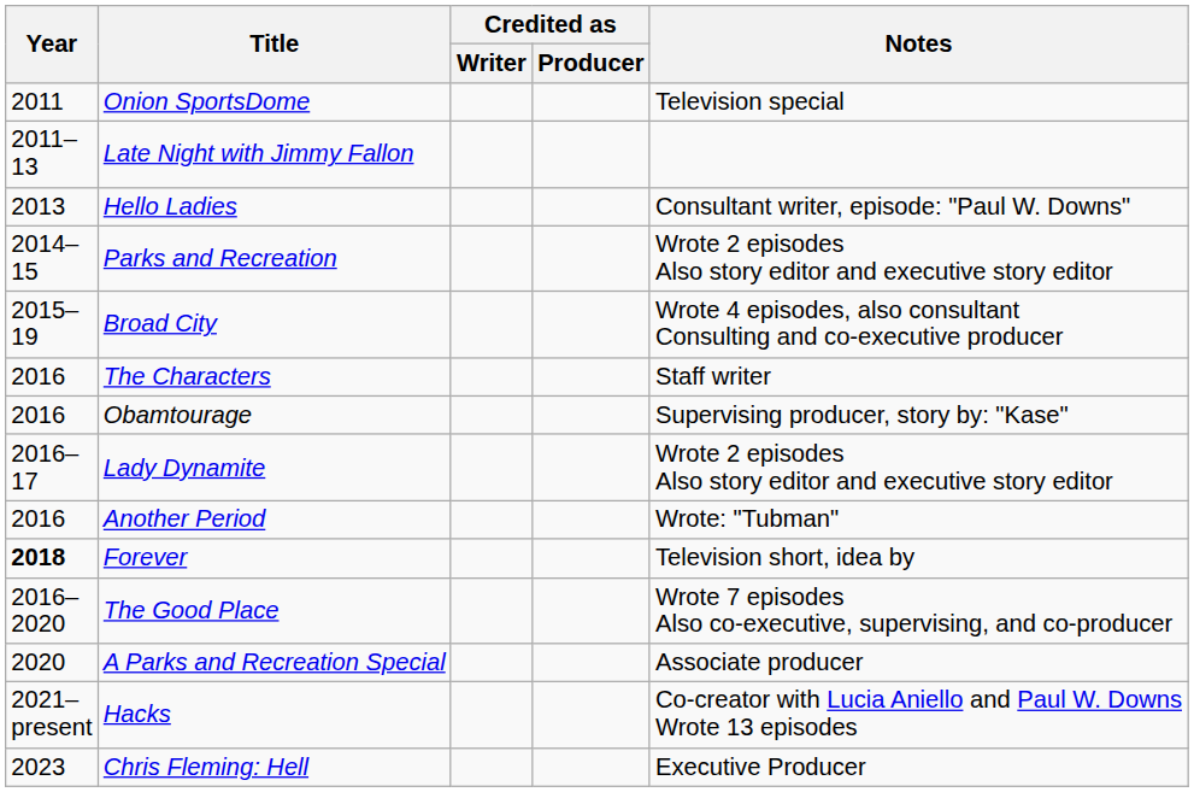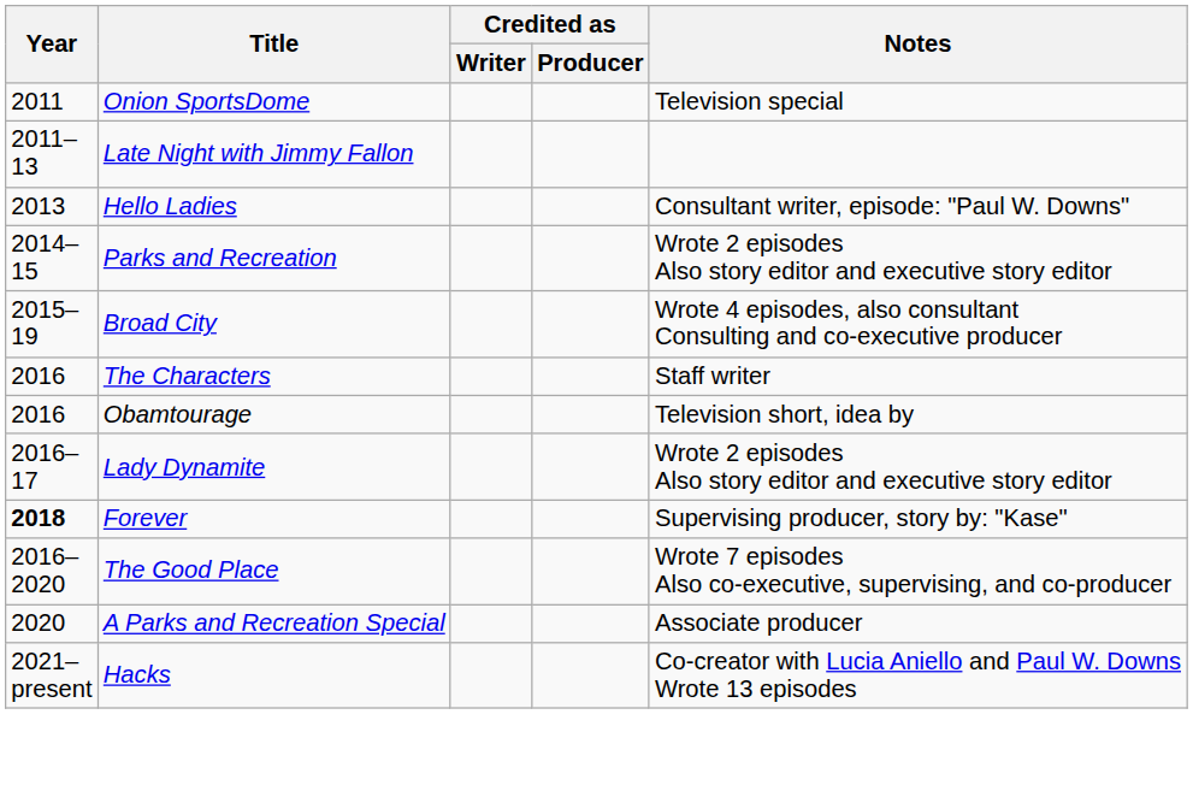Obamtourage | Notes: Supervising producer, story by: "Kase" -> Television short, idea by
- row: 2016 | Another Period | Wrote: "Tubman"
Forever | Notes: Television short, idea by -> Supervising producer, story by: "Kase"
- row: 2023 | Chris Fleming: Hell | Executive Producer
